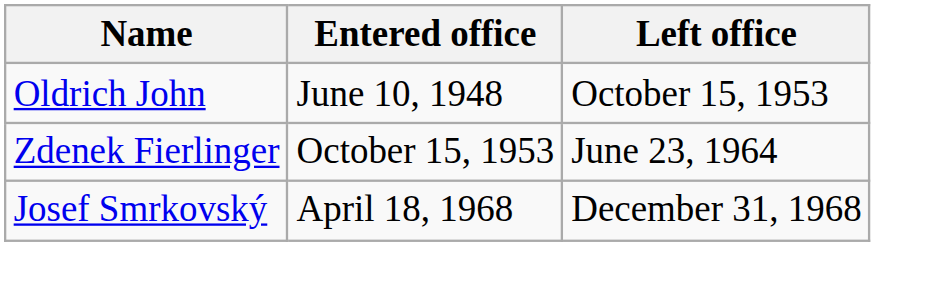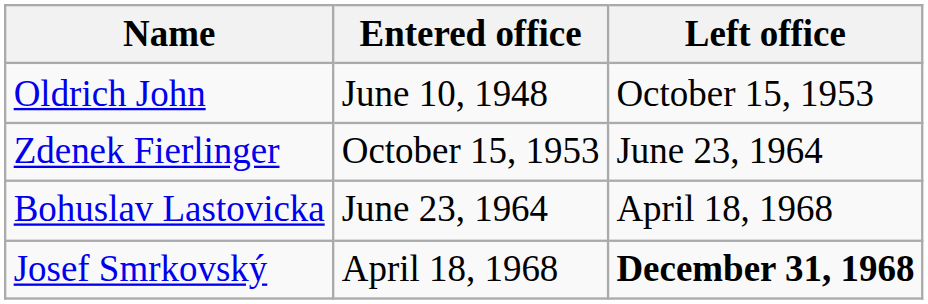+ row: Bohuslav Lastovicka | June 23, 1964 | April 18, 1968
Josef Smrkovský | Left office: normal -> bold
